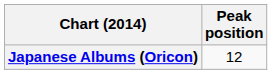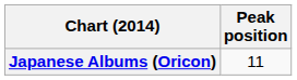Japanese Albums (Oricon) | Peak position: 12 -> 11
